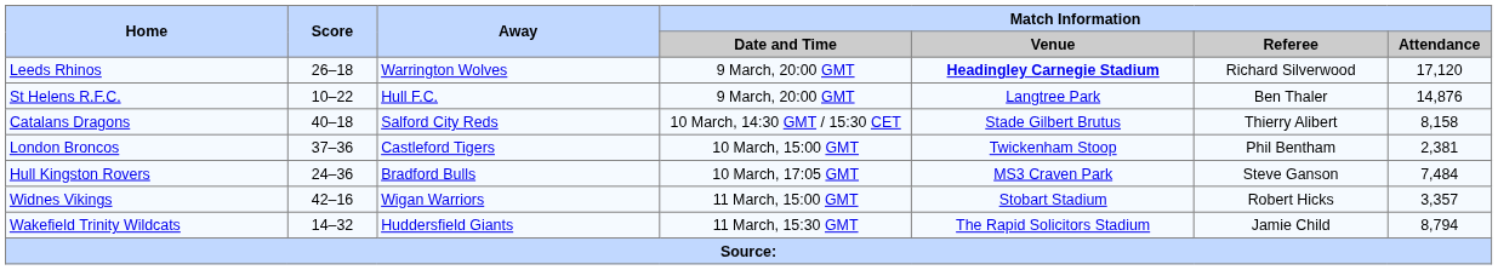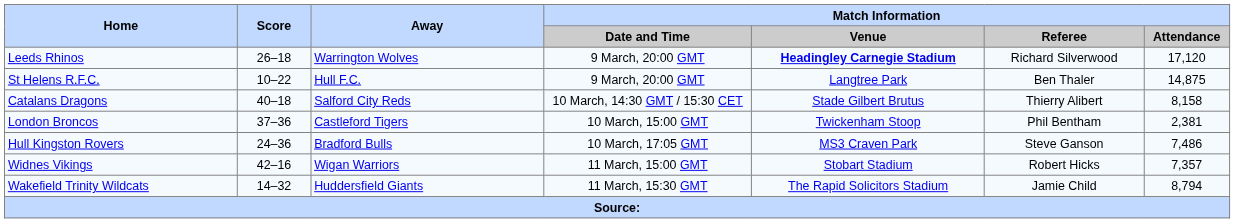St Helens R.F.C. | Match Information / Attendance: 14,876 -> 14,875
Hull Kingston Rovers | Match Information / Attendance: 7,484 -> 7,486
Widnes Vikings | Match Information / Attendance: 3,357 -> 7,357
